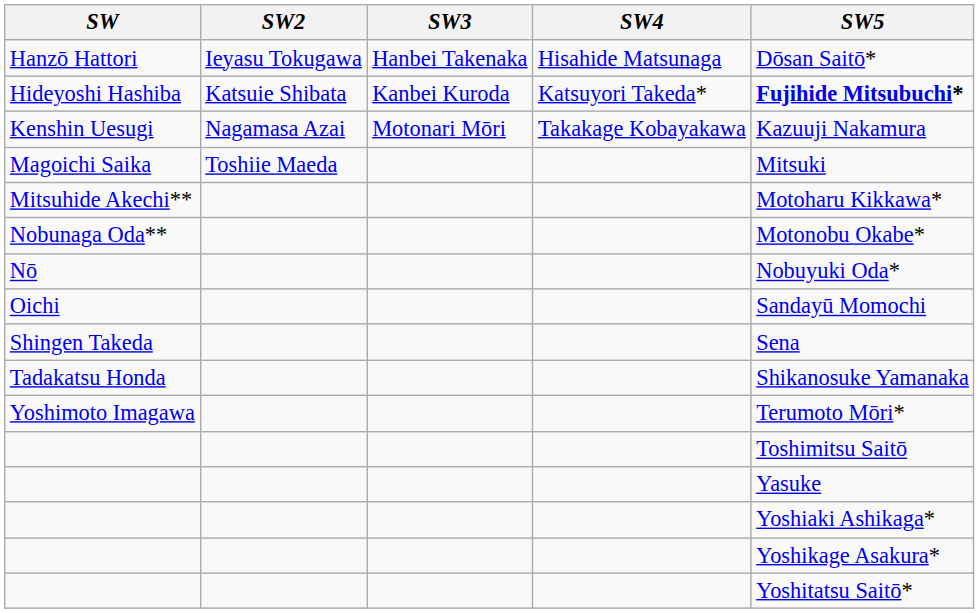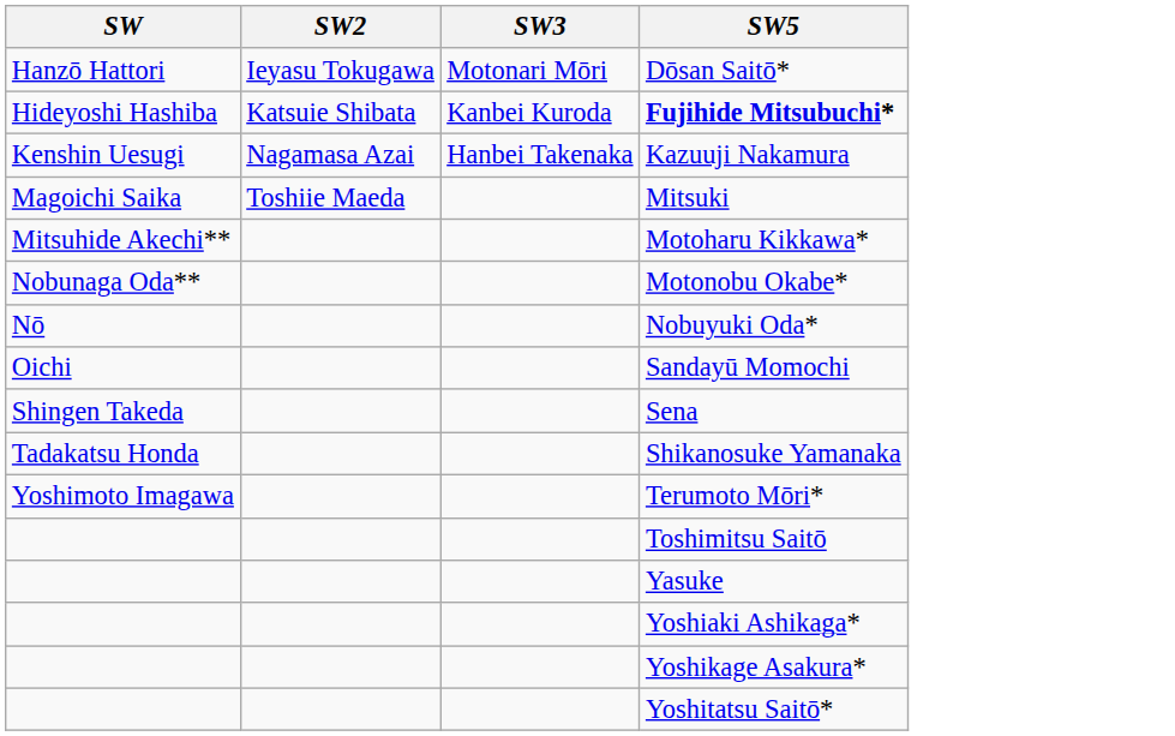- column: SW4 | Hisahide Matsunaga | Katsuyori Takeda* | Takakage Kobayakawa
Hanzō Hattori | SW3: Hanbei Takenaka -> Motonari Mōri
Kenshin Uesugi | SW3: Motonari Mōri -> Hanbei Takenaka
